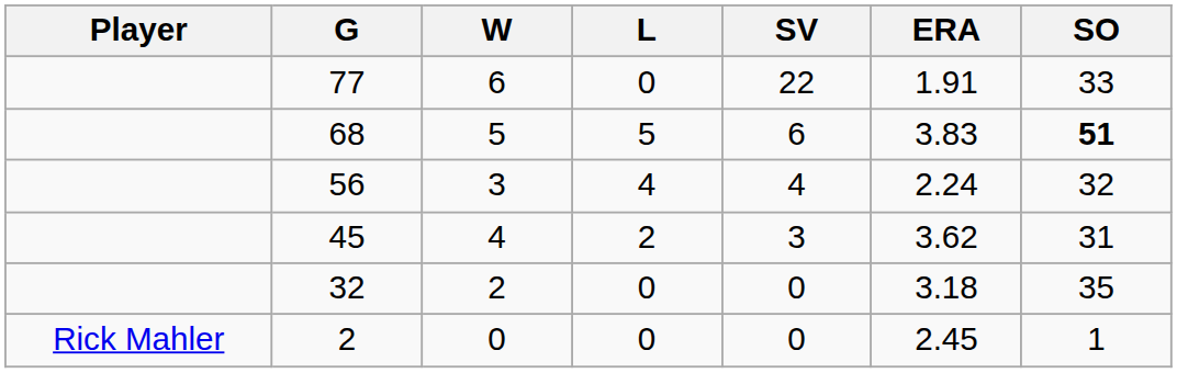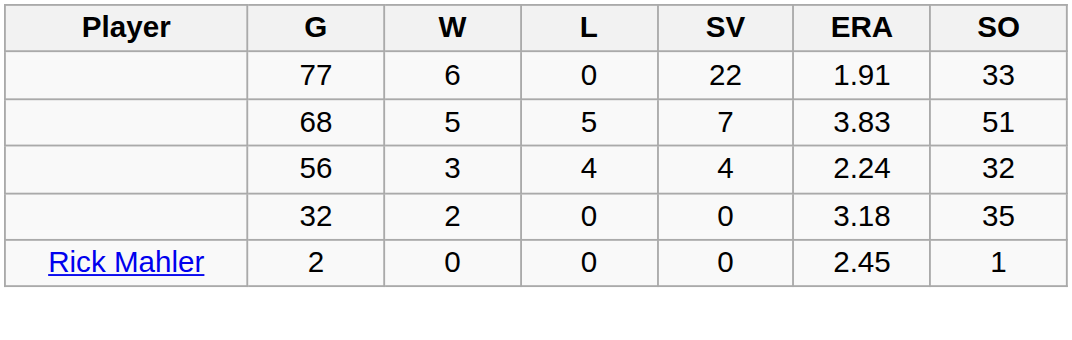68 | SV: 6 -> 7
68 | SO: bold -> normal
- row: 45 | 4 | 2 | 3 | 3.62 | 31
